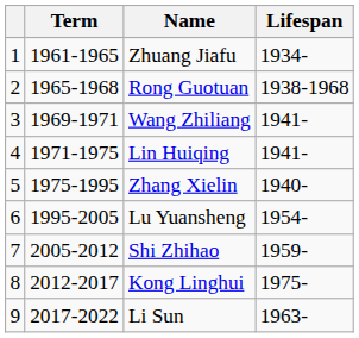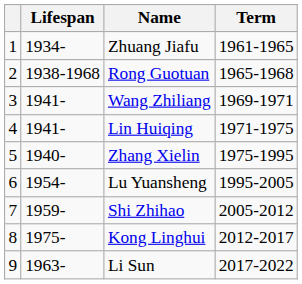columns swapped: Term <-> Lifespan
